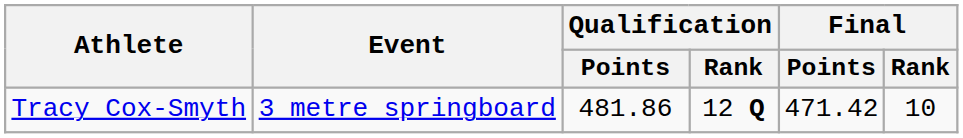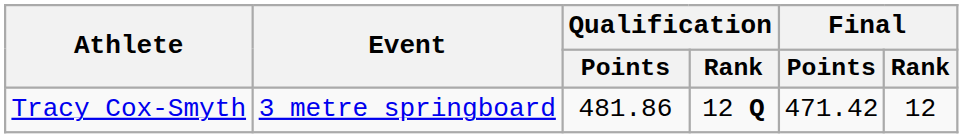Tracy Cox-Smyth | Final / Rank: 10 -> 12
